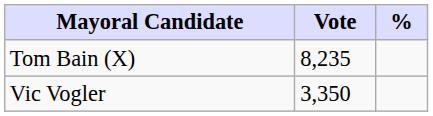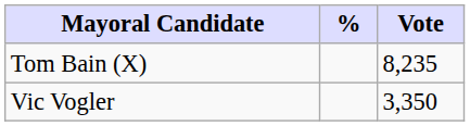columns swapped: Vote <-> %
